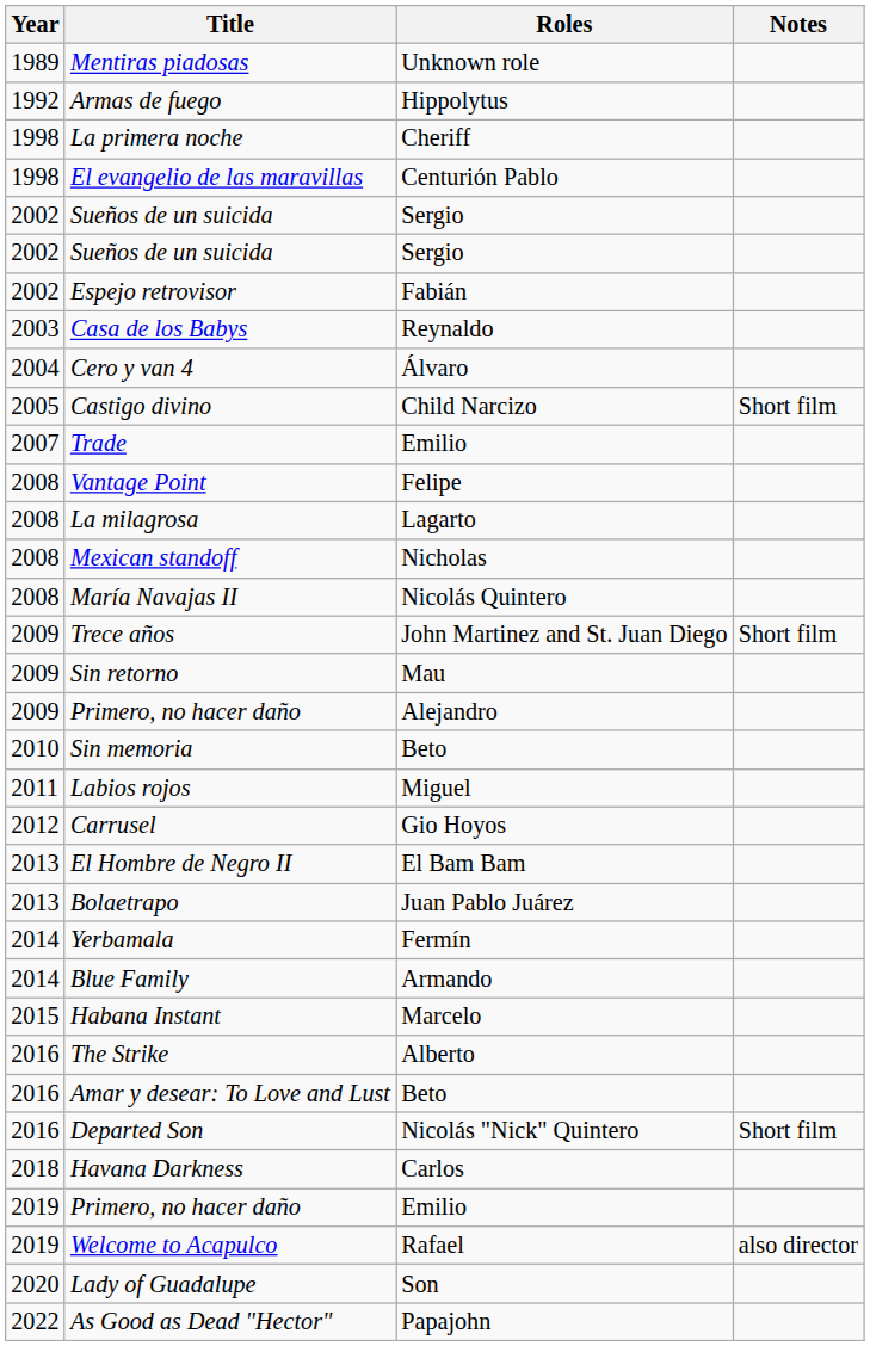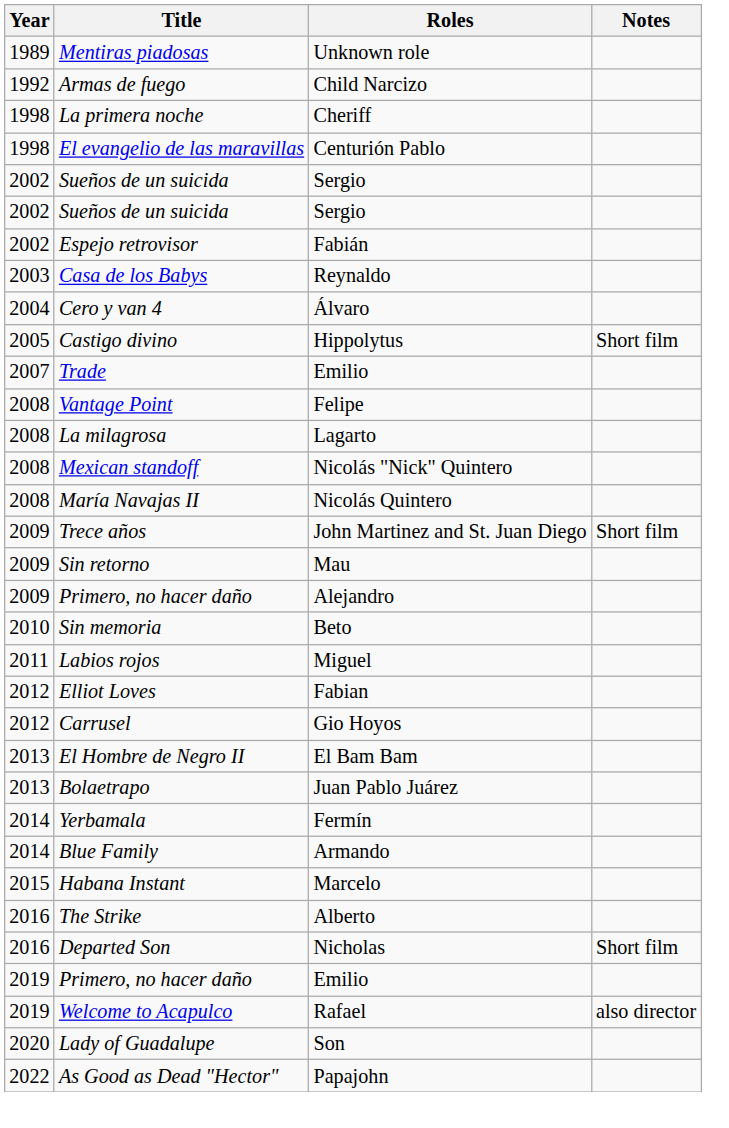Armas de fuego | Roles: Hippolytus -> Child Narcizo
Castigo divino | Roles: Child Narcizo -> Hippolytus
Mexican standoff | Roles: Nicholas -> Nicolás "Nick" Quintero
+ row: 2012 | Elliot Loves | Fabian
- row: 2016 | Amar y desear: To Love and Lust | Beto
Departed Son | Roles: Nicolás "Nick" Quintero -> Nicholas
- row: 2018 | Havana Darkness | Carlos
